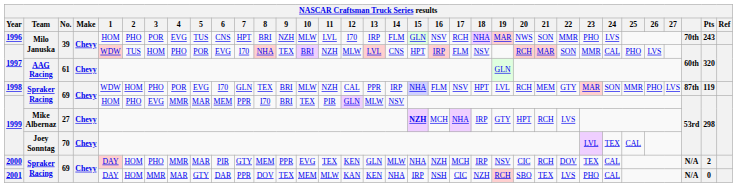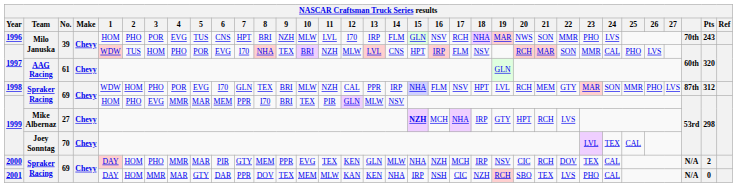1998 | Pts: 119 -> 312
